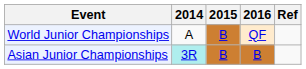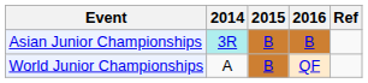rows swapped: Asian Junior Championships <-> World Junior Championships
